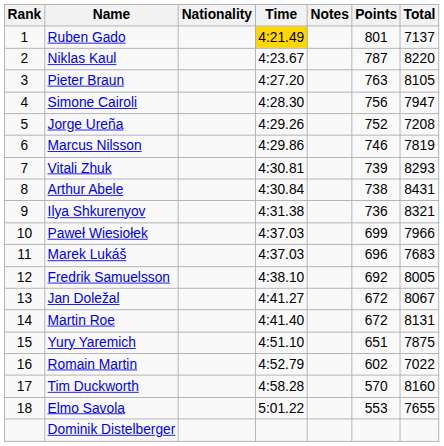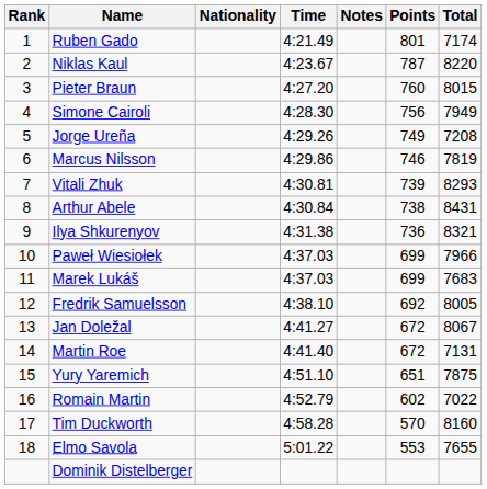Ruben Gado | Time: gold background -> no background
Ruben Gado | Total: 7137 -> 7174
Pieter Braun | Points: 763 -> 760
Pieter Braun | Total: 8105 -> 8015
Simone Cairoli | Total: 7947 -> 7949
Jorge Ureña | Points: 752 -> 749
Marek Lukáš | Points: 696 -> 699
Martin Roe | Total: 8131 -> 7131
